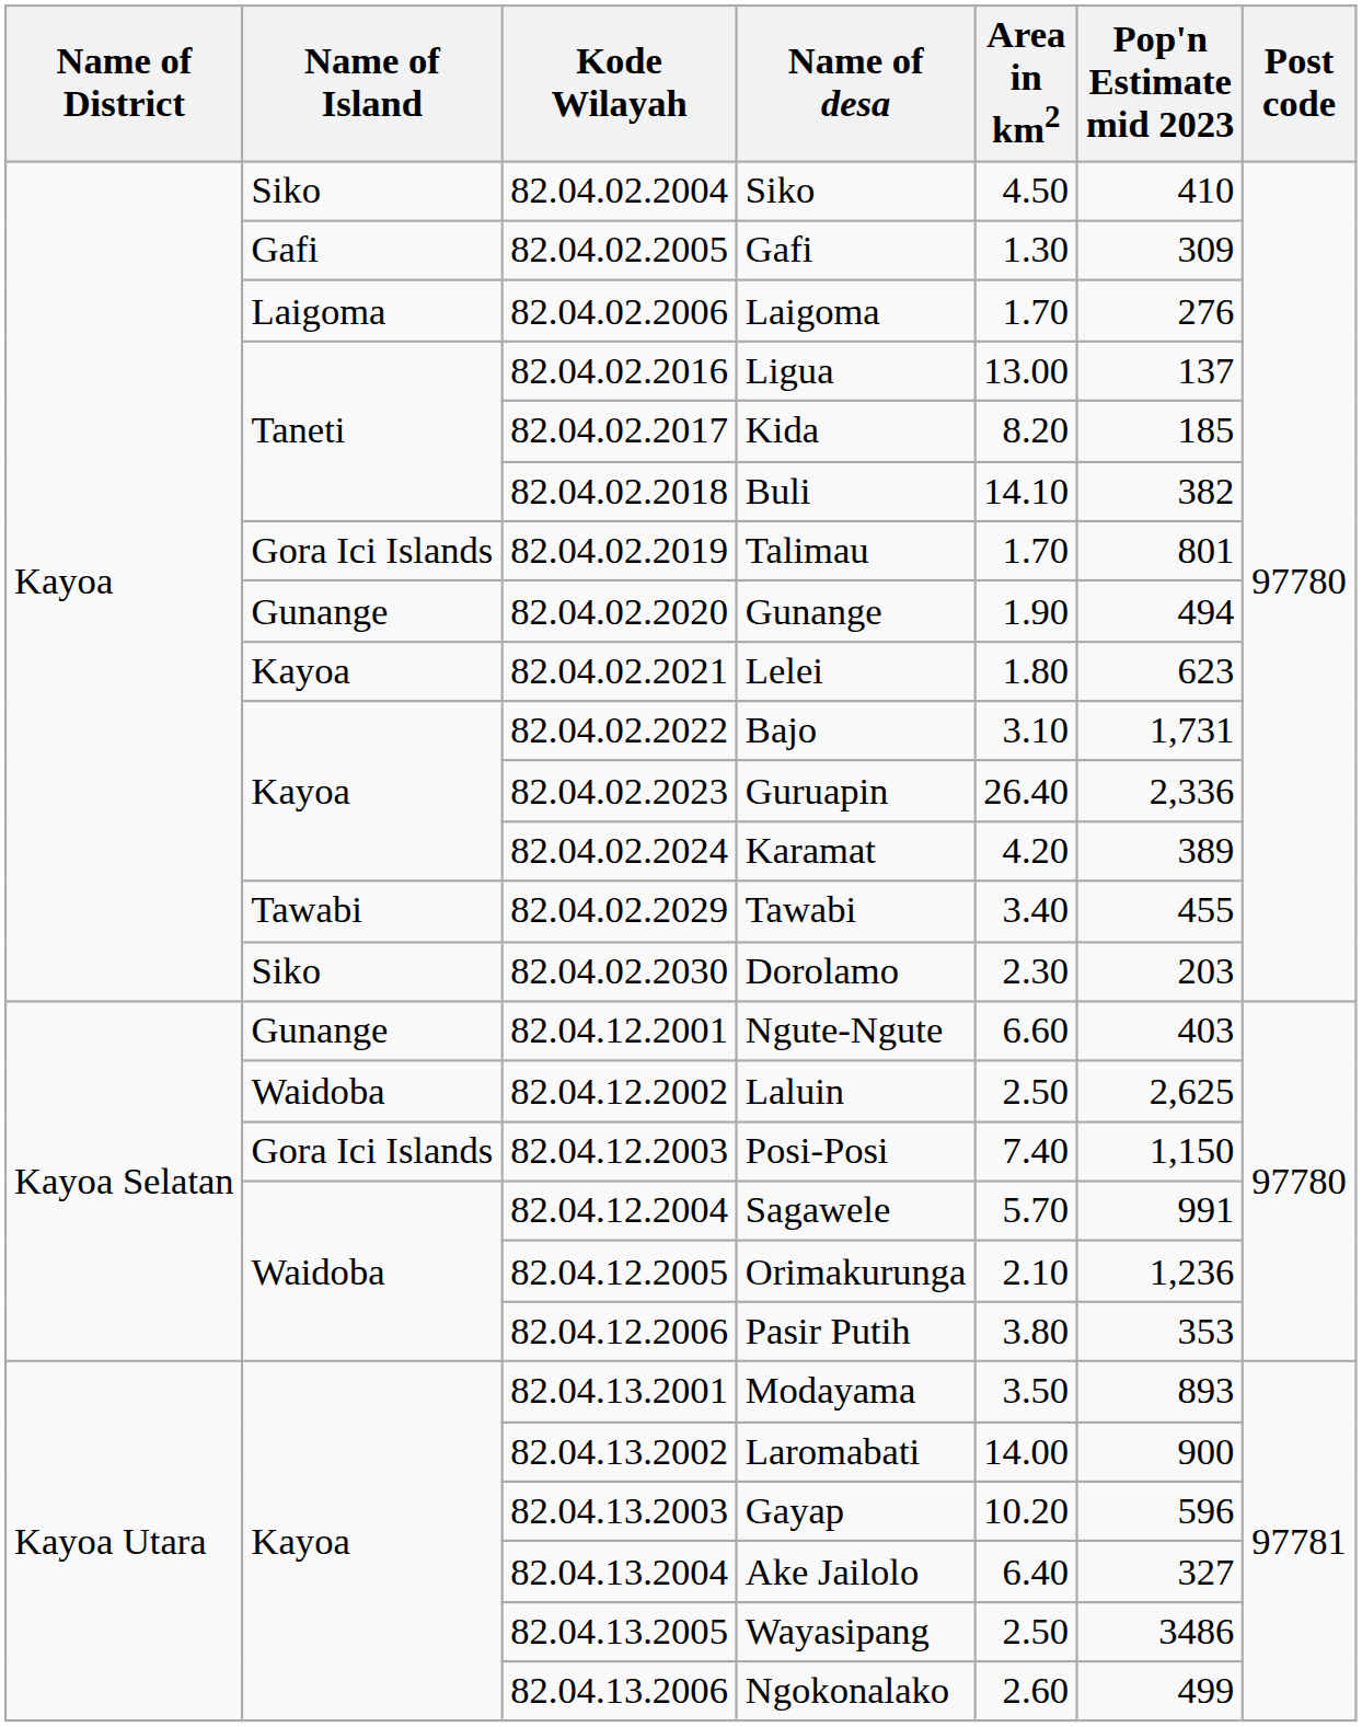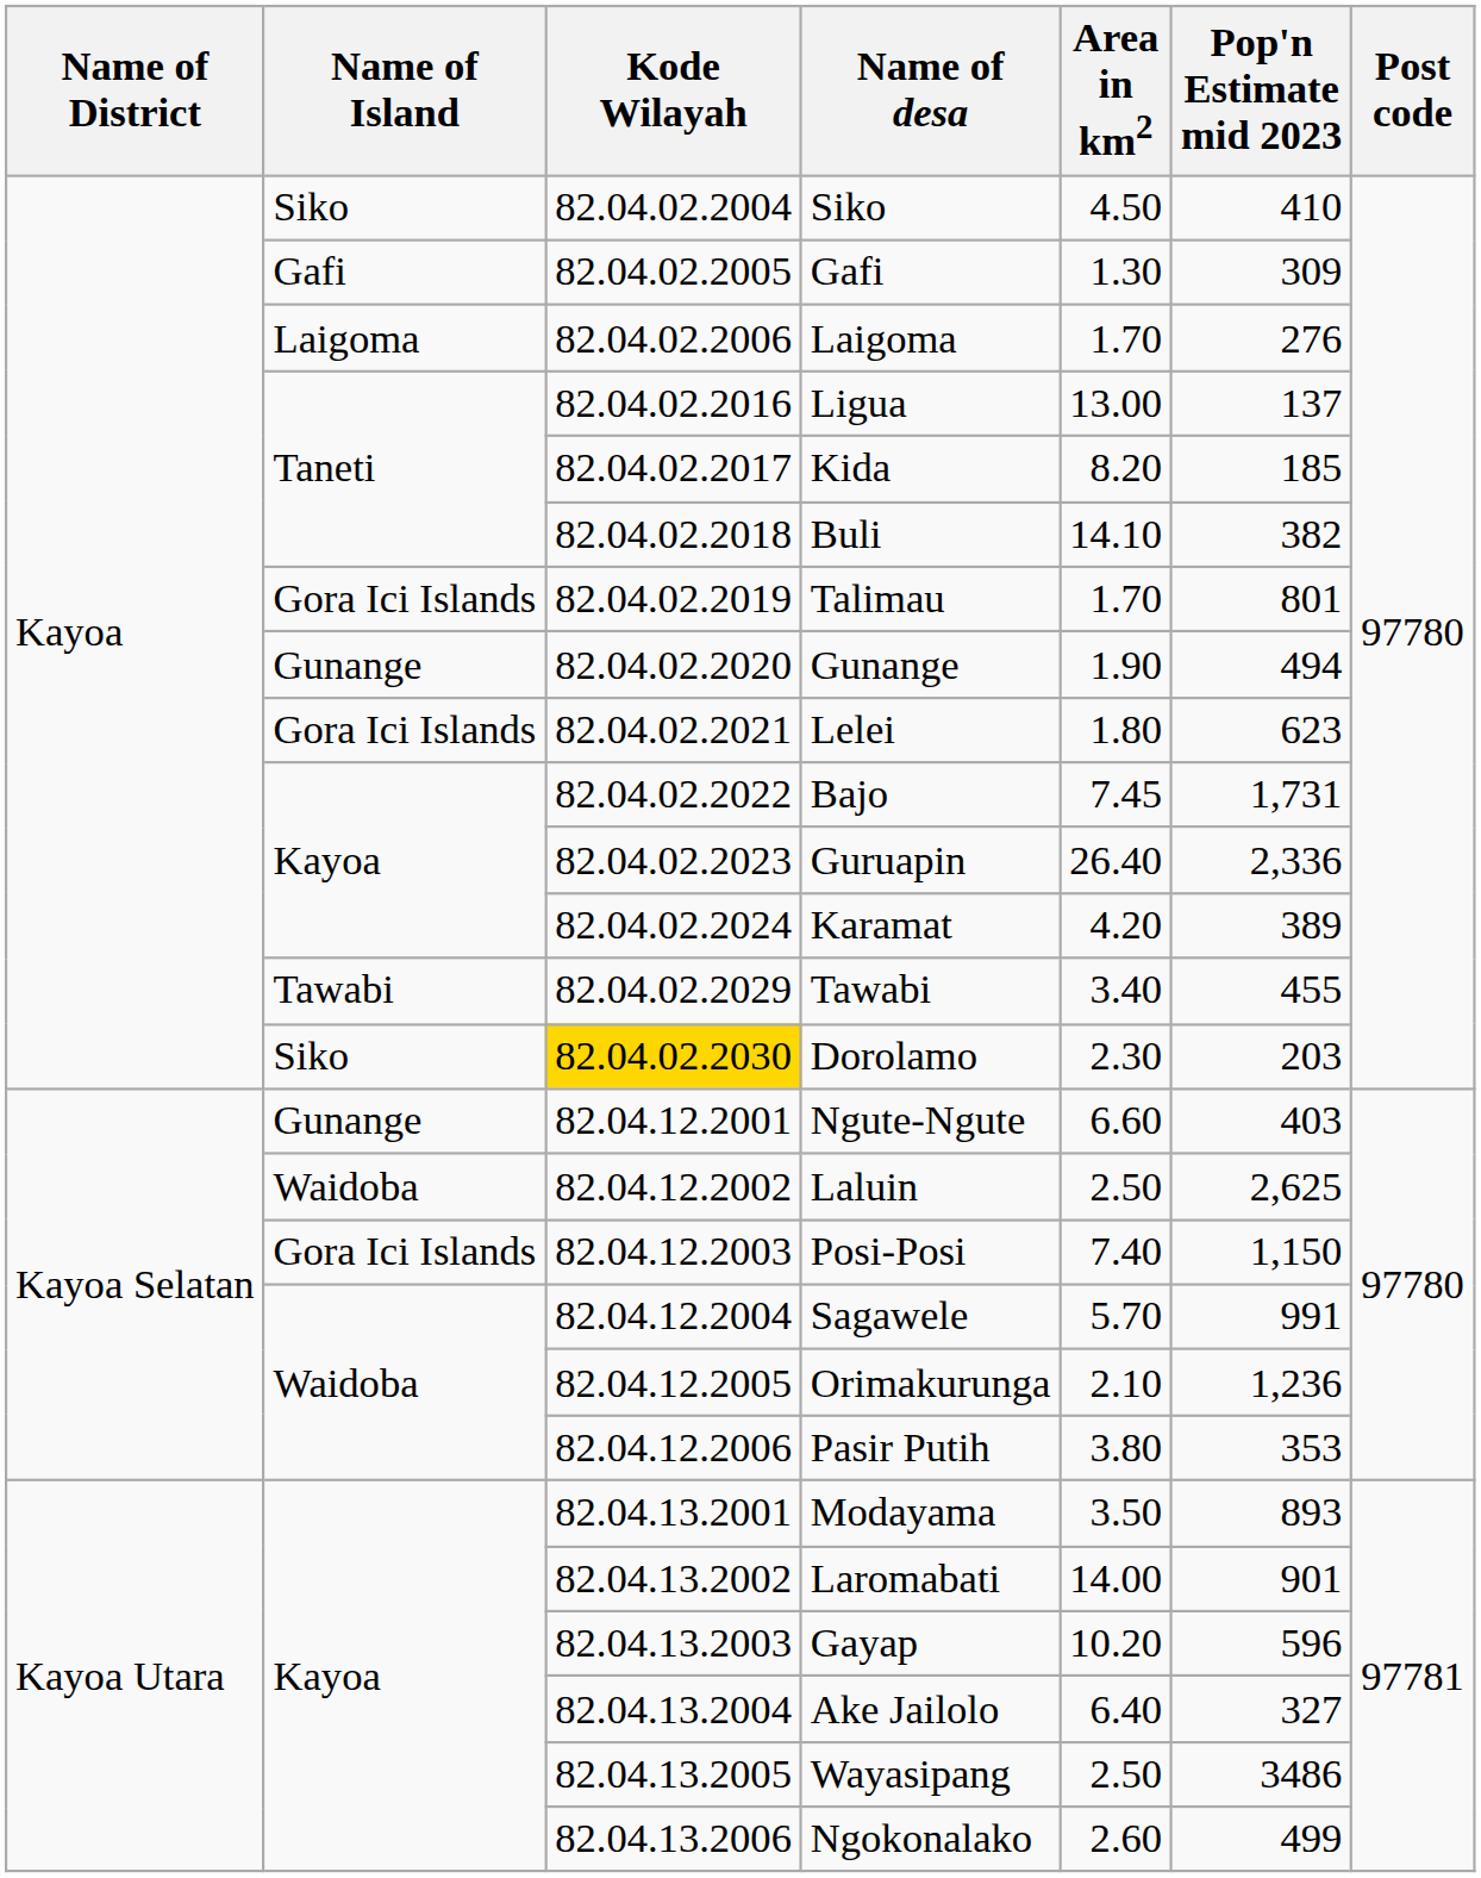Lelei | Name of Island: Kayoa -> Gora Ici Islands
Bajo | Area in km2: 3.10 -> 7.45
Dorolamo | Kode Wilayah: no background -> gold background
Laromabati | Pop'n Estimate mid 2023: 900 -> 901
